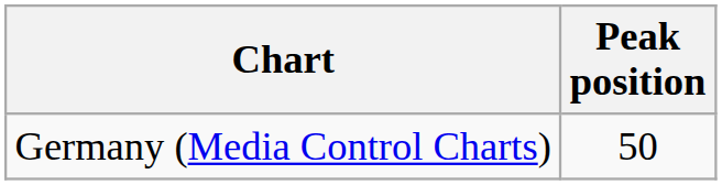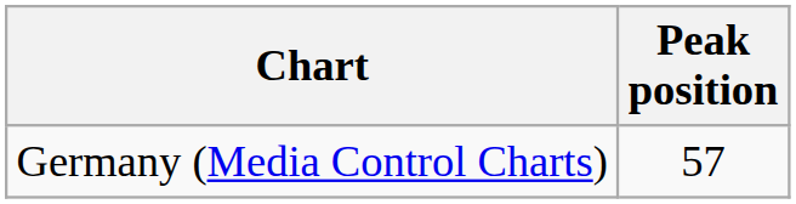Germany (Media Control Charts) | Peak position: 50 -> 57
